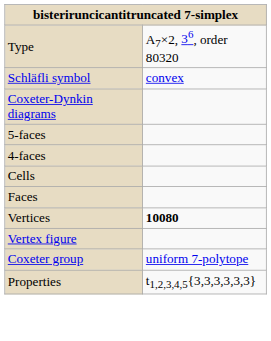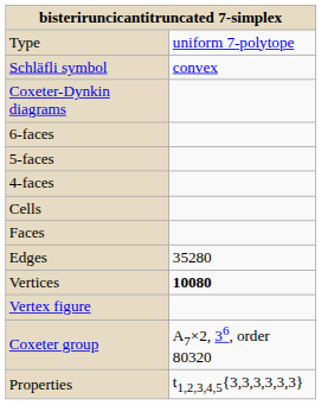Type | column 2: A7×2, 36, order 80320 -> uniform 7-polytope
+ row: 6-faces
+ row: Edges | 35280
Coxeter group | column 2: uniform 7-polytope -> A7×2, 36, order 80320
